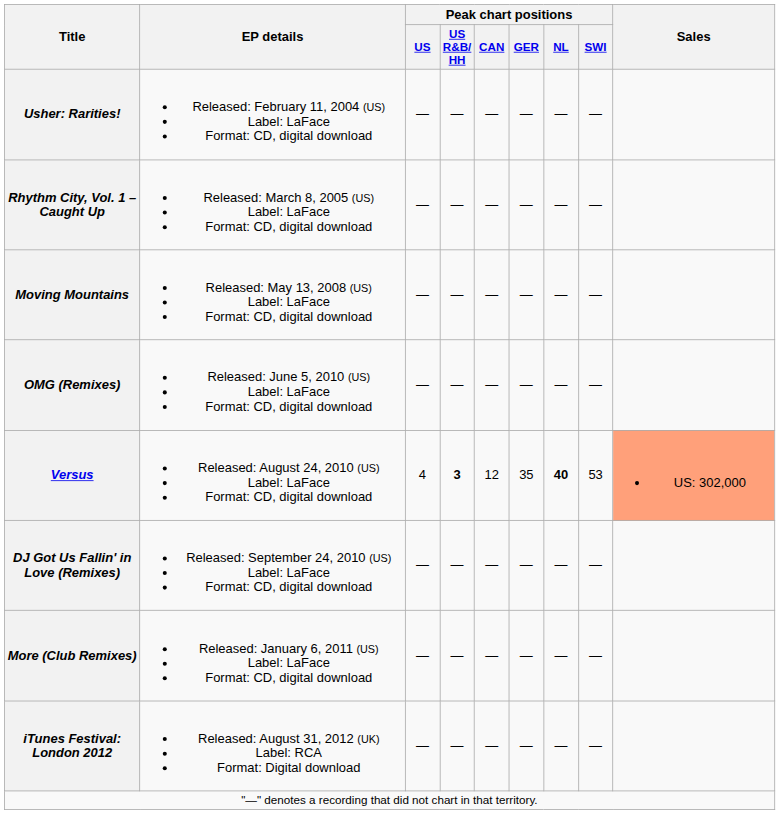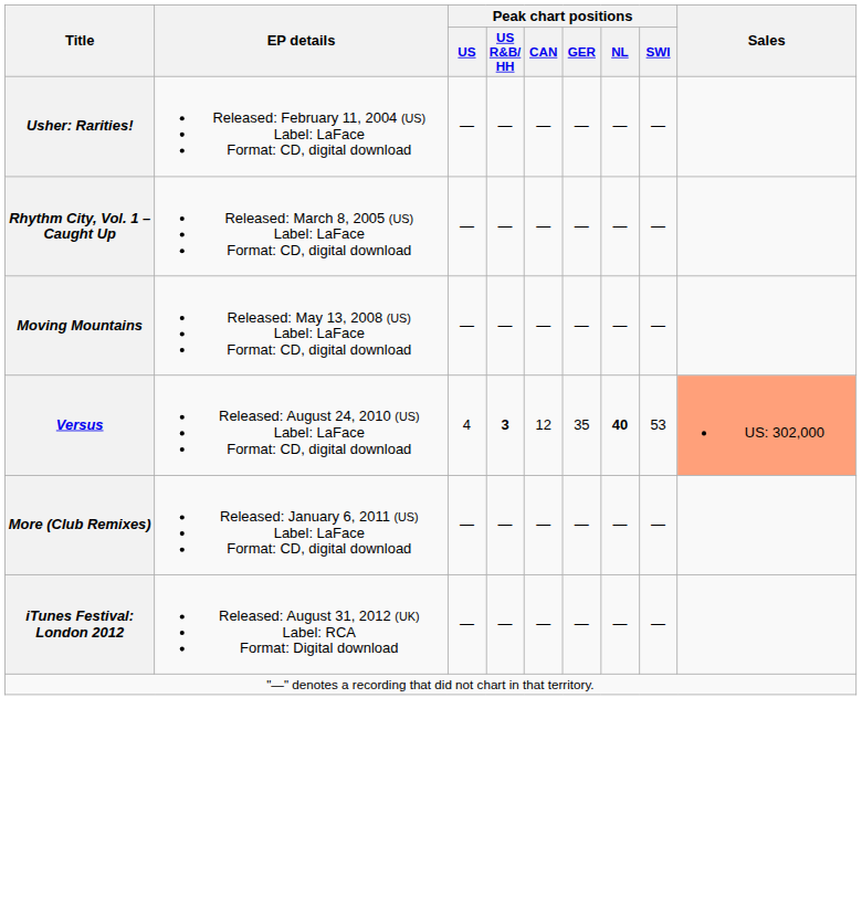- row: OMG (Remixes) | Released: June 5, 2010 (US) Label: LaFace Format: CD, digital download | — | — | — | — | — | —
- row: DJ Got Us Fallin' in Love (Remixes) | Released: September 24, 2010 (US) Label: LaFace Format: CD, digital download | — | — | — | — | — | —
